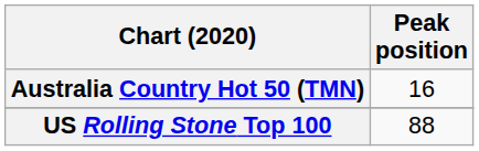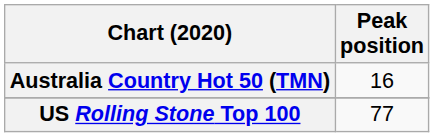US Rolling Stone Top 100 | Peak position: 88 -> 77
